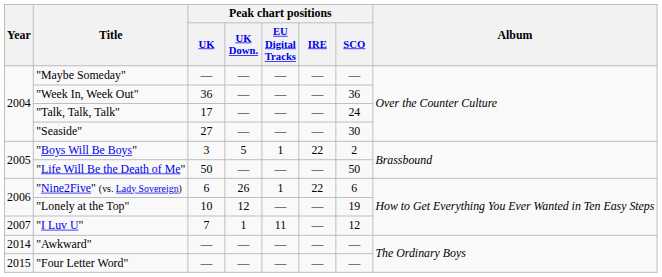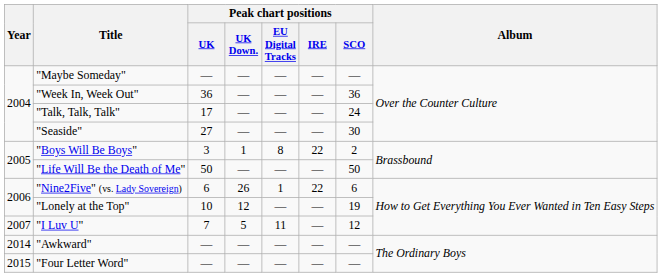"Boys Will Be Boys" | Peak chart positions / UK Down.: 5 -> 1
"Boys Will Be Boys" | Peak chart positions / EU Digital Tracks: 1 -> 8
"I Luv U" | Peak chart positions / UK Down.: 1 -> 5
